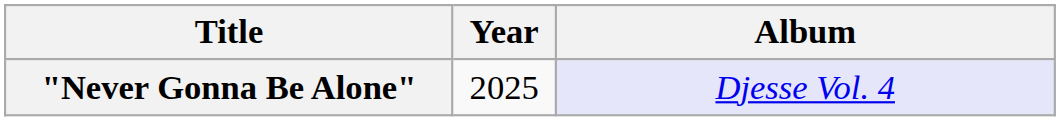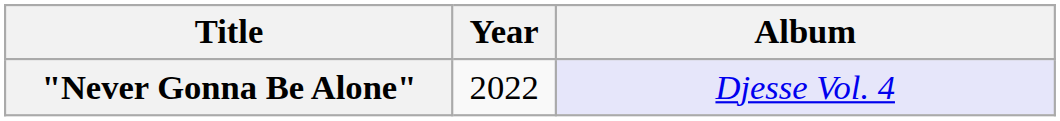"Never Gonna Be Alone" | Year: 2025 -> 2022
